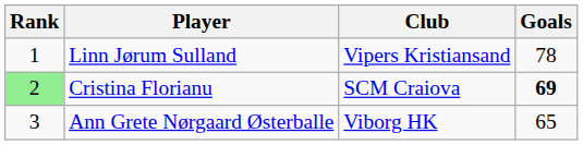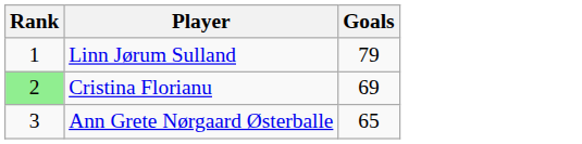- column: Club | Vipers Kristiansand | SCM Craiova | Viborg HK
Linn Jørum Sulland | Goals: 78 -> 79
Cristina Florianu | Goals: bold -> normal
